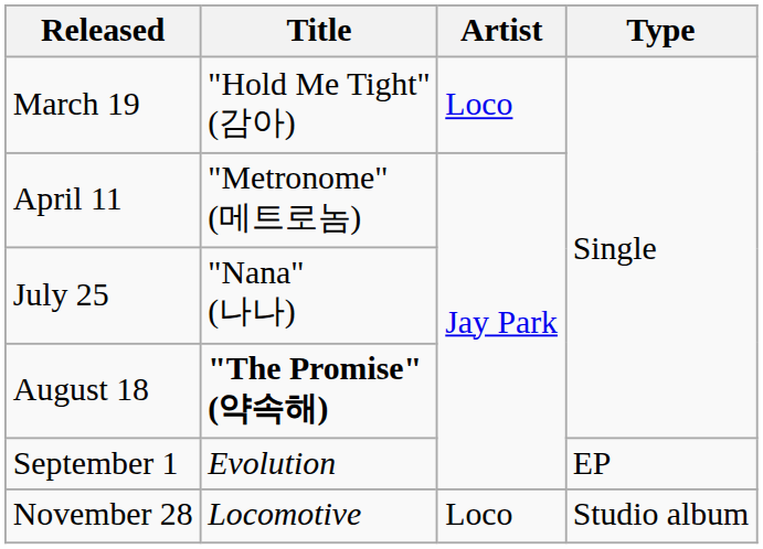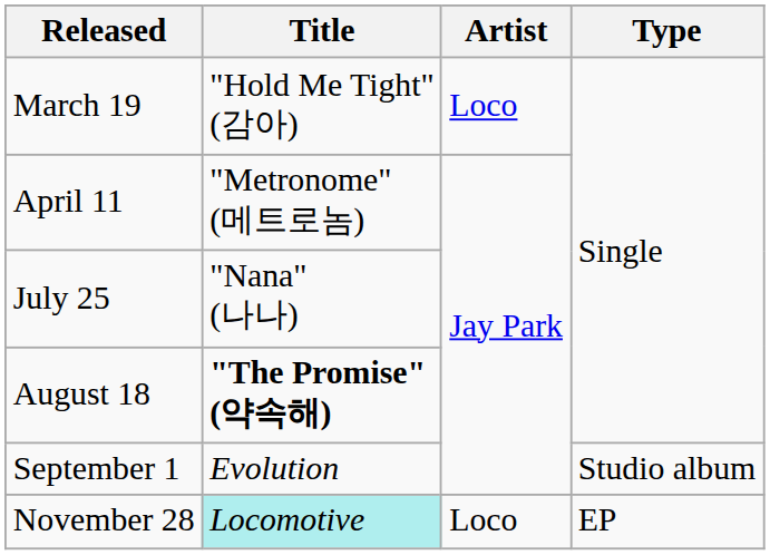September 1 | Type: EP -> Studio album
November 28 | Title: no background -> paleturquoise background
November 28 | Type: Studio album -> EP
